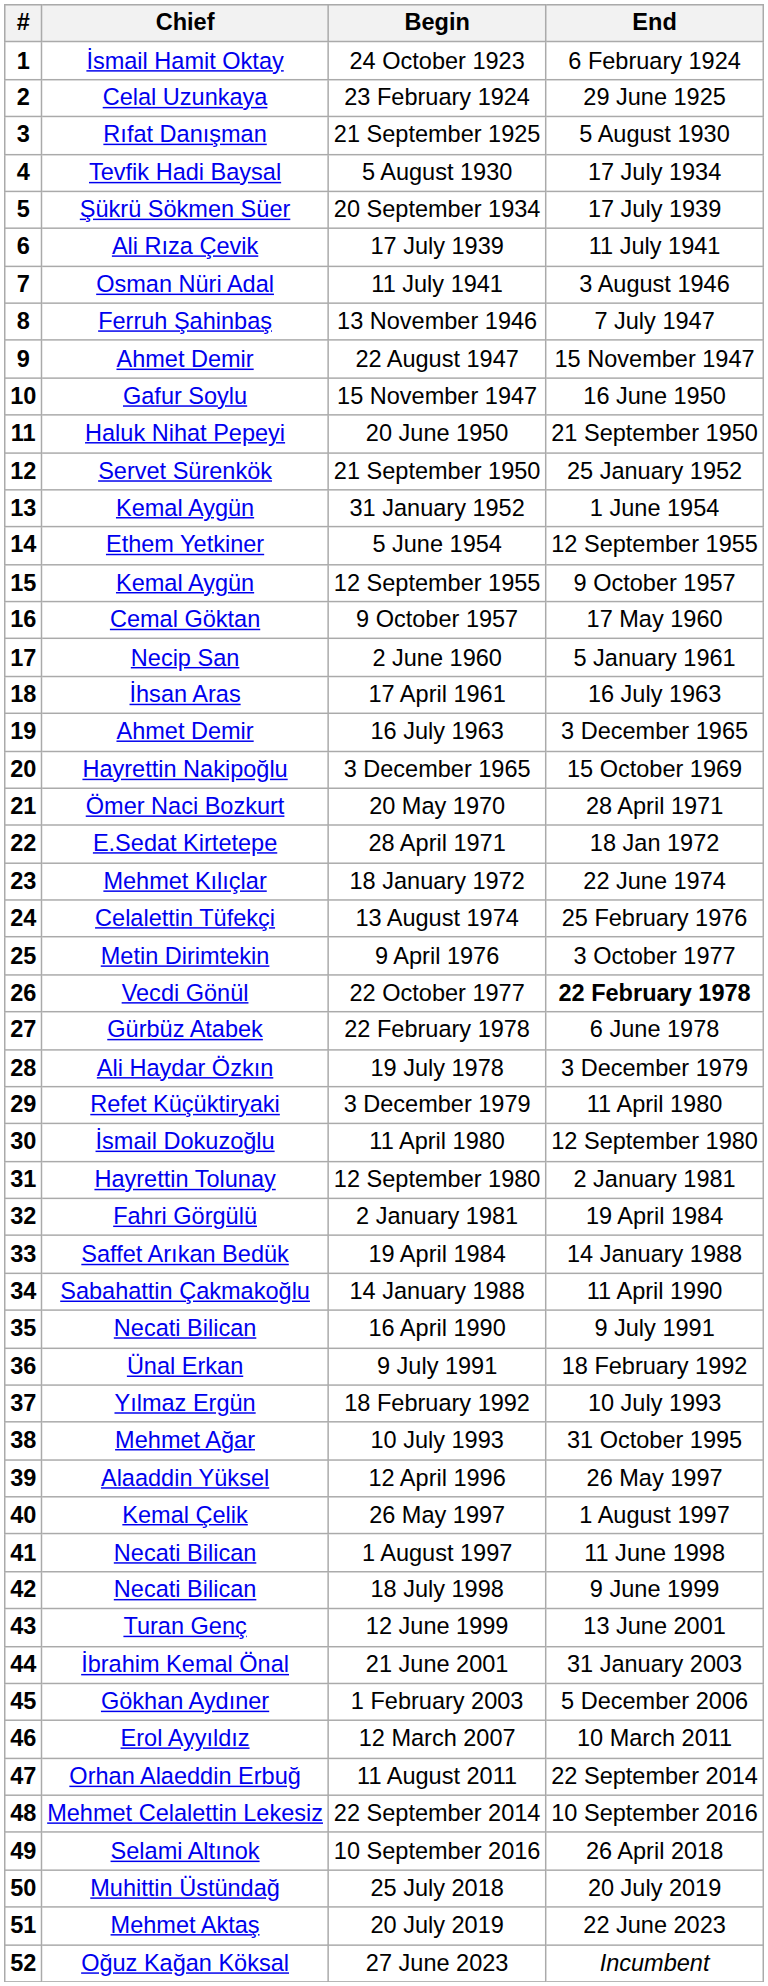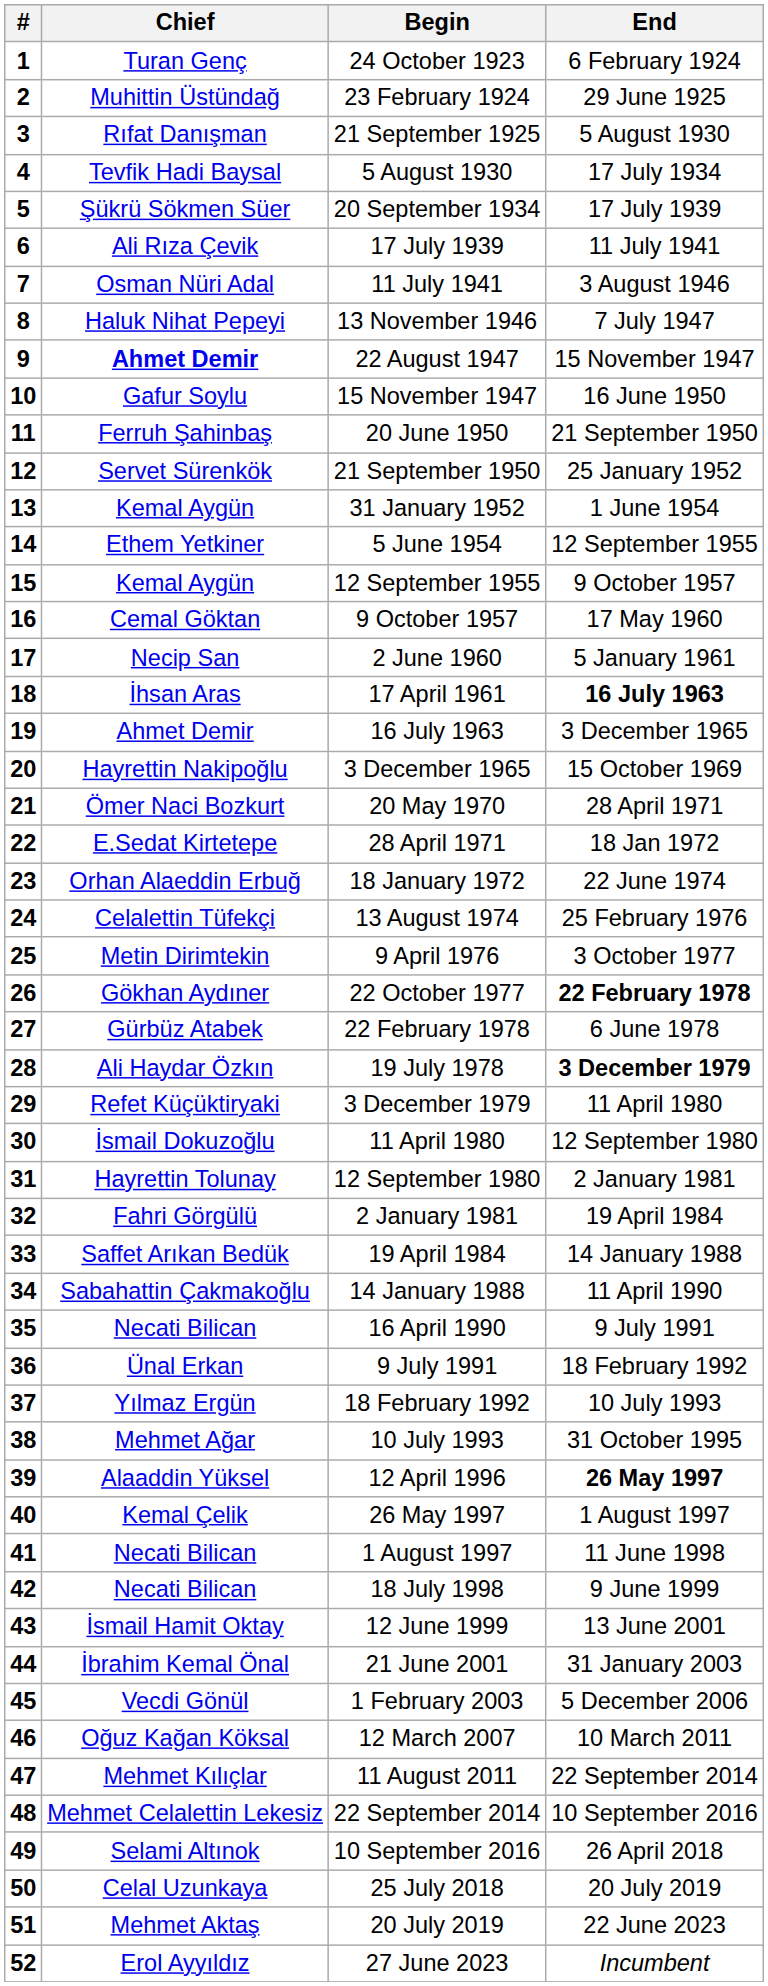24 October 1923 | Chief: İsmail Hamit Oktay -> Turan Genç
23 February 1924 | Chief: Celal Uzunkaya -> Muhittin Üstündağ
13 November 1946 | Chief: Ferruh Şahinbaş -> Haluk Nihat Pepeyi
22 August 1947 | Chief: normal -> bold
20 June 1950 | Chief: Haluk Nihat Pepeyi -> Ferruh Şahinbaş
17 April 1961 | End: normal -> bold
18 January 1972 | Chief: Mehmet Kılıçlar -> Orhan Alaeddin Erbuğ
22 October 1977 | Chief: Vecdi Gönül -> Gökhan Aydıner
19 July 1978 | End: normal -> bold
12 April 1996 | End: normal -> bold
12 June 1999 | Chief: Turan Genç -> İsmail Hamit Oktay
1 February 2003 | Chief: Gökhan Aydıner -> Vecdi Gönül
12 March 2007 | Chief: Erol Ayyıldız -> Oğuz Kağan Köksal
11 August 2011 | Chief: Orhan Alaeddin Erbuğ -> Mehmet Kılıçlar
25 July 2018 | Chief: Muhittin Üstündağ -> Celal Uzunkaya
27 June 2023 | Chief: Oğuz Kağan Köksal -> Erol Ayyıldız
